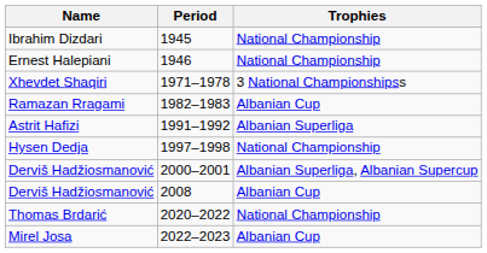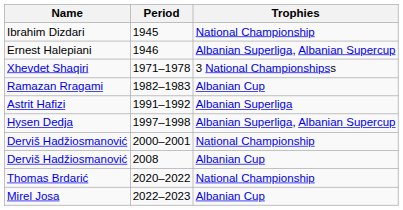Ernest Halepiani | Trophies: National Championship -> Albanian Superliga, Albanian Supercup
Hysen Dedja | Trophies: National Championship -> Albanian Superliga, Albanian Supercup
Derviš Hadžiosmanović / 2000–2001 | Trophies: Albanian Superliga, Albanian Supercup -> National Championship
